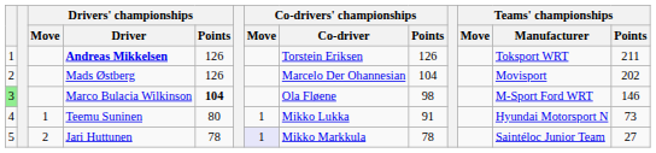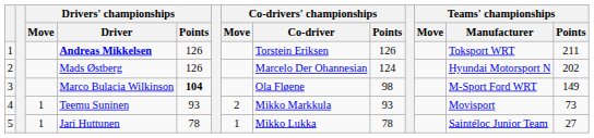Mads Østberg | Co-drivers' championships / Points: 104 -> 124
Mads Østberg | Teams' championships / Manufacturer: Movisport -> Hyundai Motorsport N
Marco Bulacia Wilkinson | column 1: lightgreen background -> no background
Marco Bulacia Wilkinson | Teams' championships / Points: 146 -> 149
Teemu Suninen | Drivers' championships / Points: 80 -> 93
Teemu Suninen | Co-drivers' championships / Move: 1 -> 2
Teemu Suninen | Co-drivers' championships / Co-driver: Mikko Lukka -> Mikko Markkula
Teemu Suninen | Co-drivers' championships / Points: 91 -> 93
Teemu Suninen | Teams' championships / Manufacturer: Hyundai Motorsport N -> Movisport
Jari Huttunen | Drivers' championships / Move: 2 -> 1
Jari Huttunen | Co-drivers' championships / Move: lavender background -> no background
Jari Huttunen | Co-drivers' championships / Co-driver: Mikko Markkula -> Mikko Lukka
